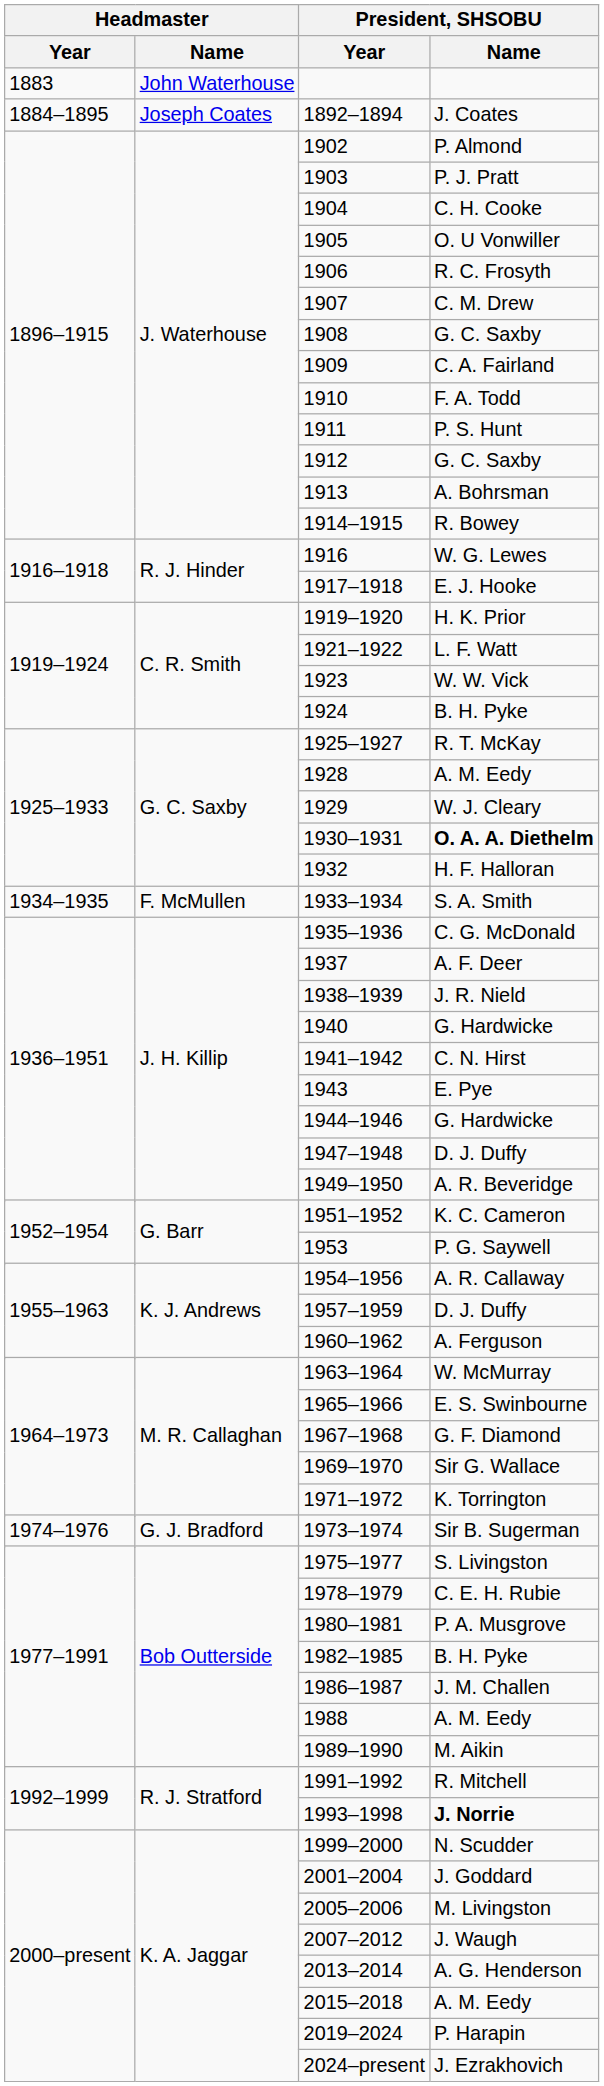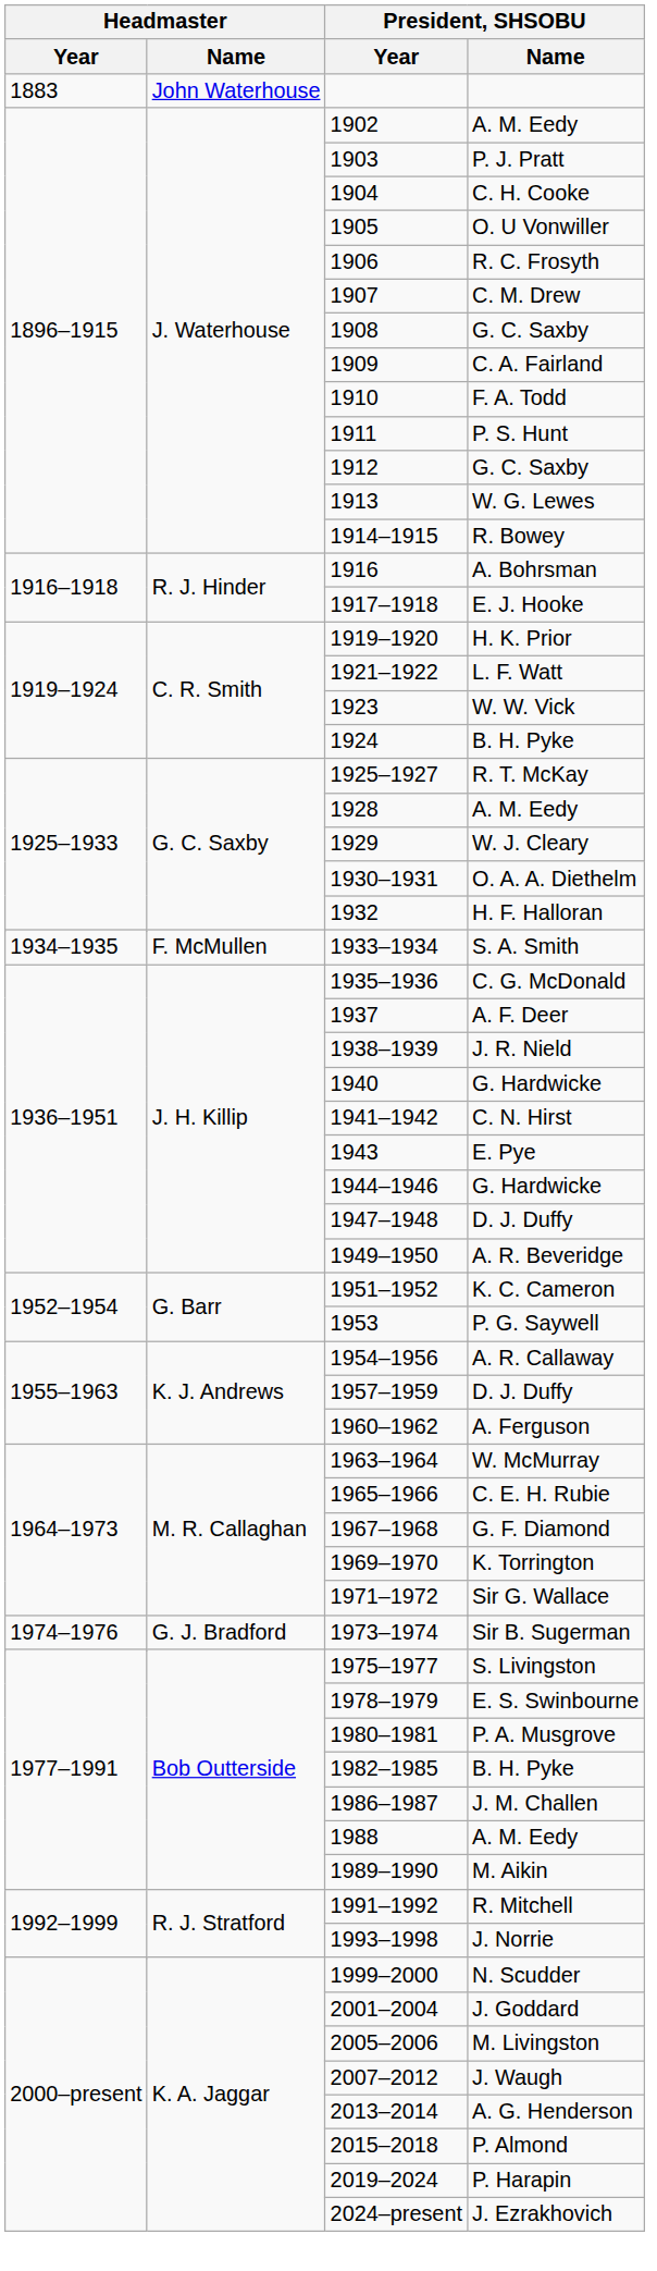- row: 1884–1895 | Joseph Coates | 1892–1894 | J. Coates
1902 | President, SHSOBU / Name: P. Almond -> A. M. Eedy
1913 | President, SHSOBU / Name: A. Bohrsman -> W. G. Lewes
1916 | President, SHSOBU / Name: W. G. Lewes -> A. Bohrsman
1930–1931 | President, SHSOBU / Name: bold -> normal
1965–1966 | President, SHSOBU / Name: E. S. Swinbourne -> C. E. H. Rubie
1969–1970 | President, SHSOBU / Name: Sir G. Wallace -> K. Torrington
1971–1972 | President, SHSOBU / Name: K. Torrington -> Sir G. Wallace
1978–1979 | President, SHSOBU / Name: C. E. H. Rubie -> E. S. Swinbourne
1993–1998 | President, SHSOBU / Name: bold -> normal
2015–2018 | President, SHSOBU / Name: A. M. Eedy -> P. Almond
